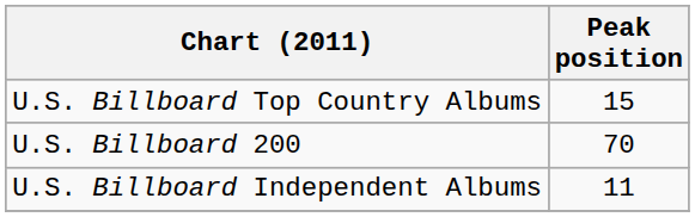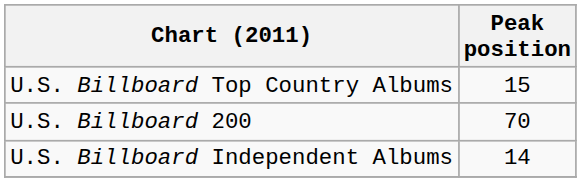U.S. Billboard Independent Albums | Peak position: 11 -> 14
